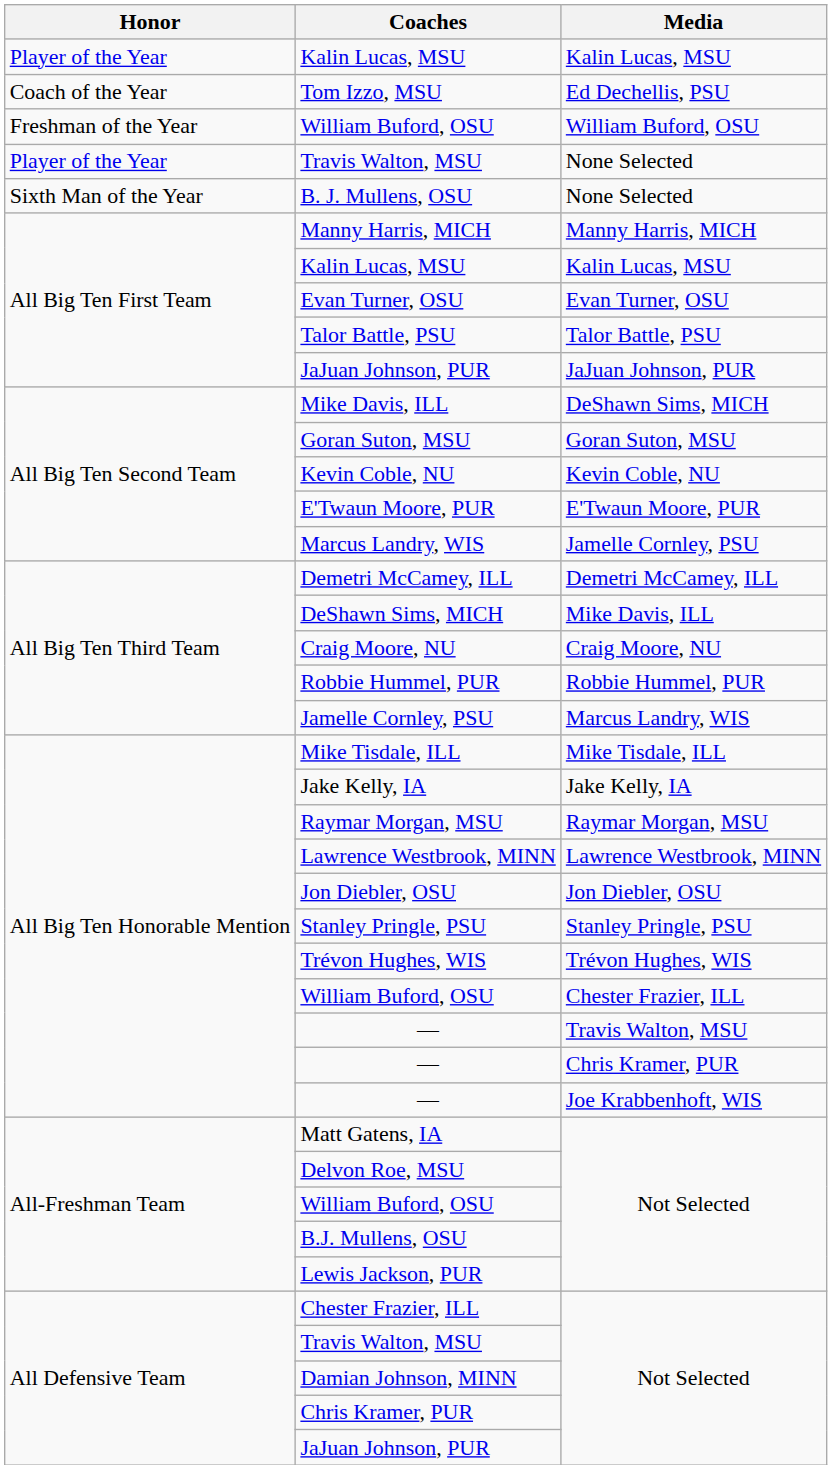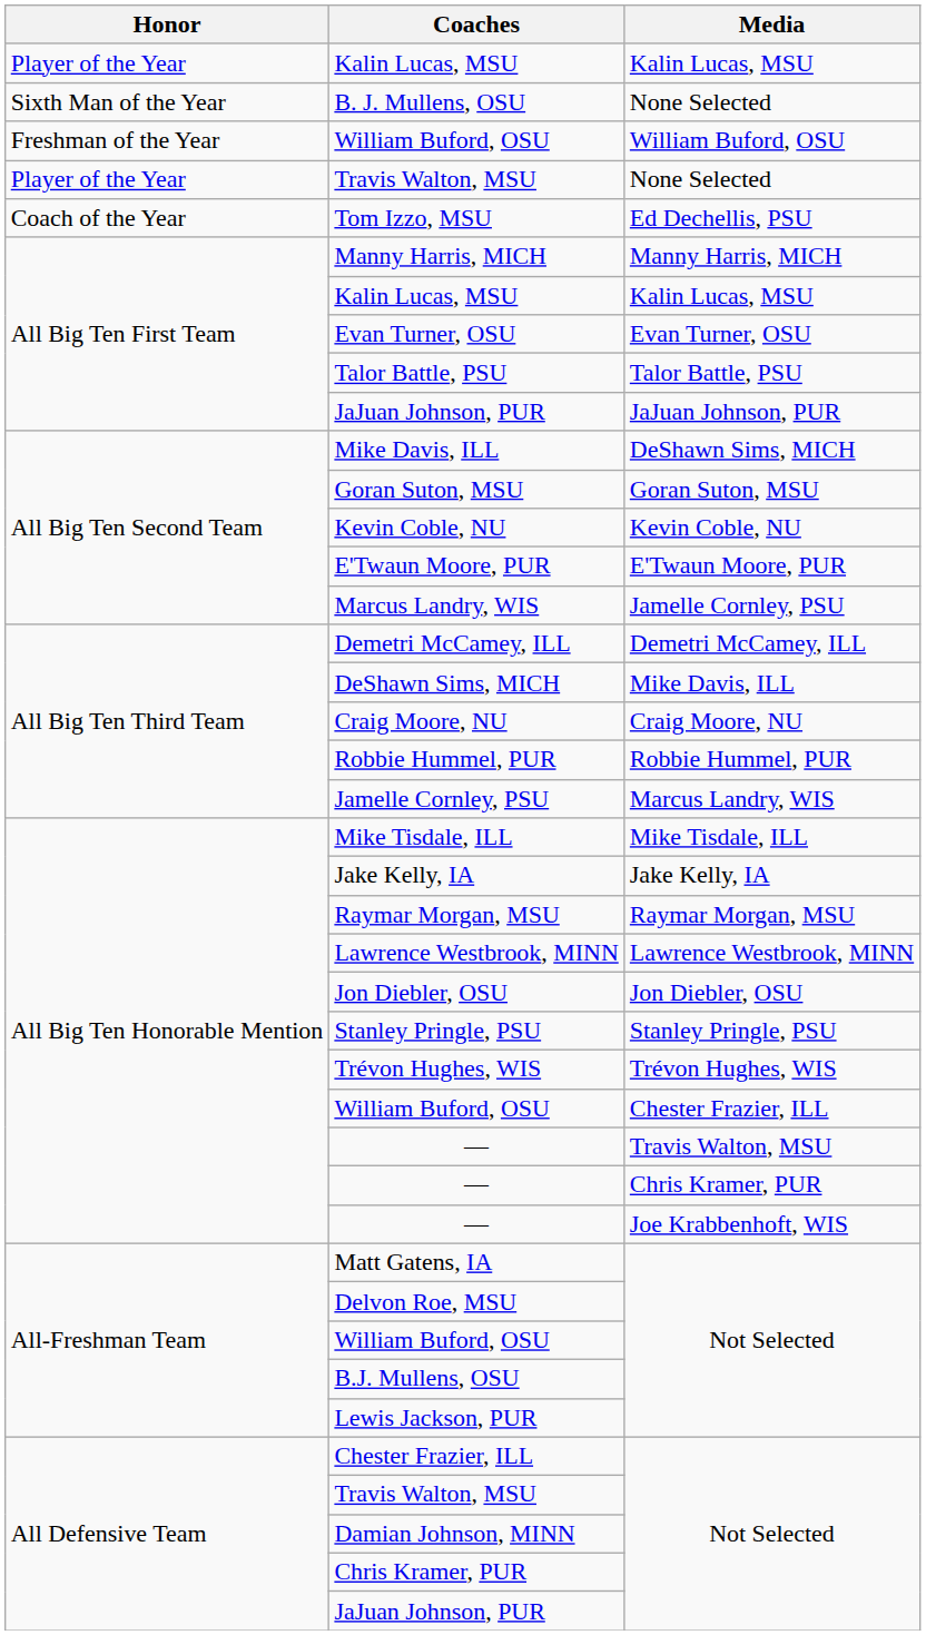rows swapped: Tom Izzo, MSU <-> B. J. Mullens, OSU
